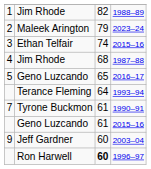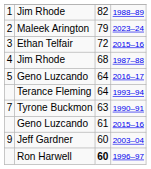3 / 2015–16 | column 3: 74 -> 72
2016–17 | column 3: 65 -> 64
1990–91 | column 3: 61 -> 63
